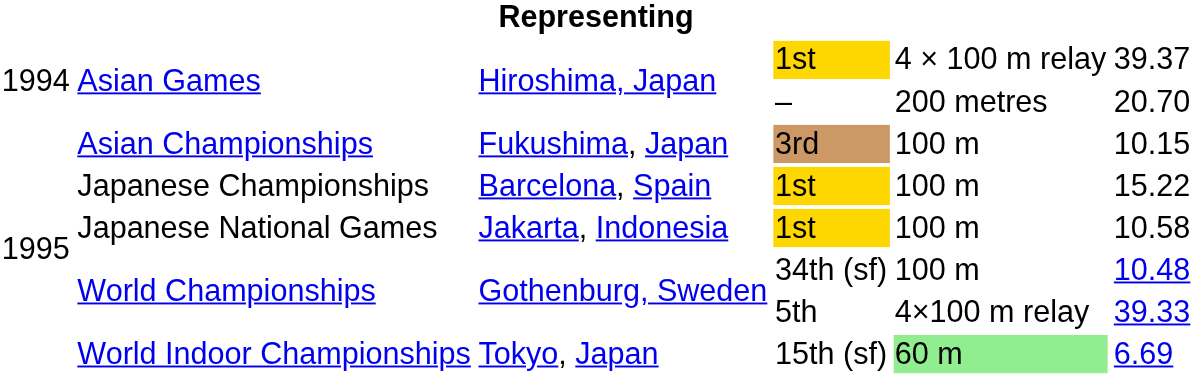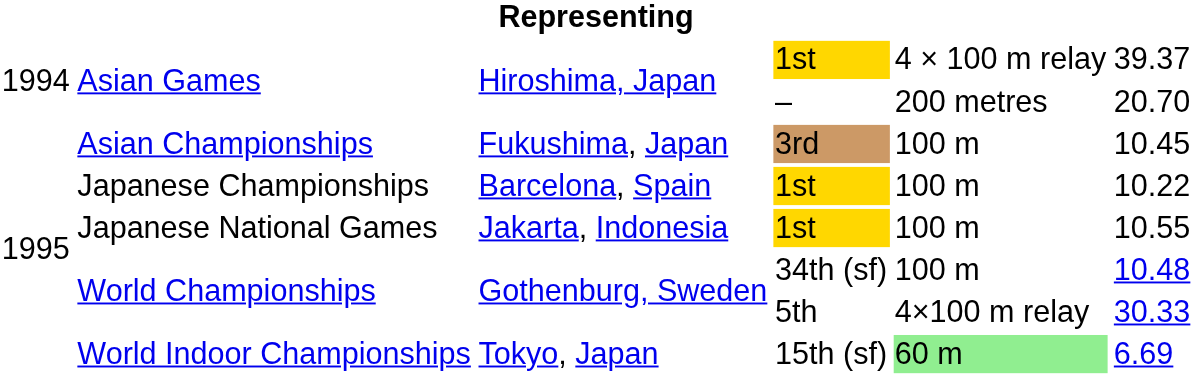Asian Championships | column 6: 10.15 -> 10.45
Japanese Championships | column 6: 15.22 -> 10.22
Japanese National Games | column 6: 10.58 -> 10.55
World Championships / 5th | column 6: 39.33 -> 30.33
